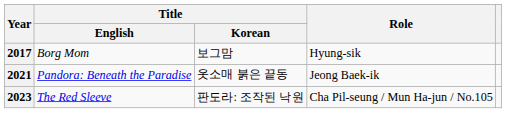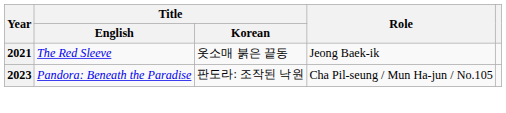- row: 2017 | Borg Mom | 보그맘 | Hyung-sik
2021 | Title / English: Pandora: Beneath the Paradise -> The Red Sleeve
2023 | Title / English: The Red Sleeve -> Pandora: Beneath the Paradise
